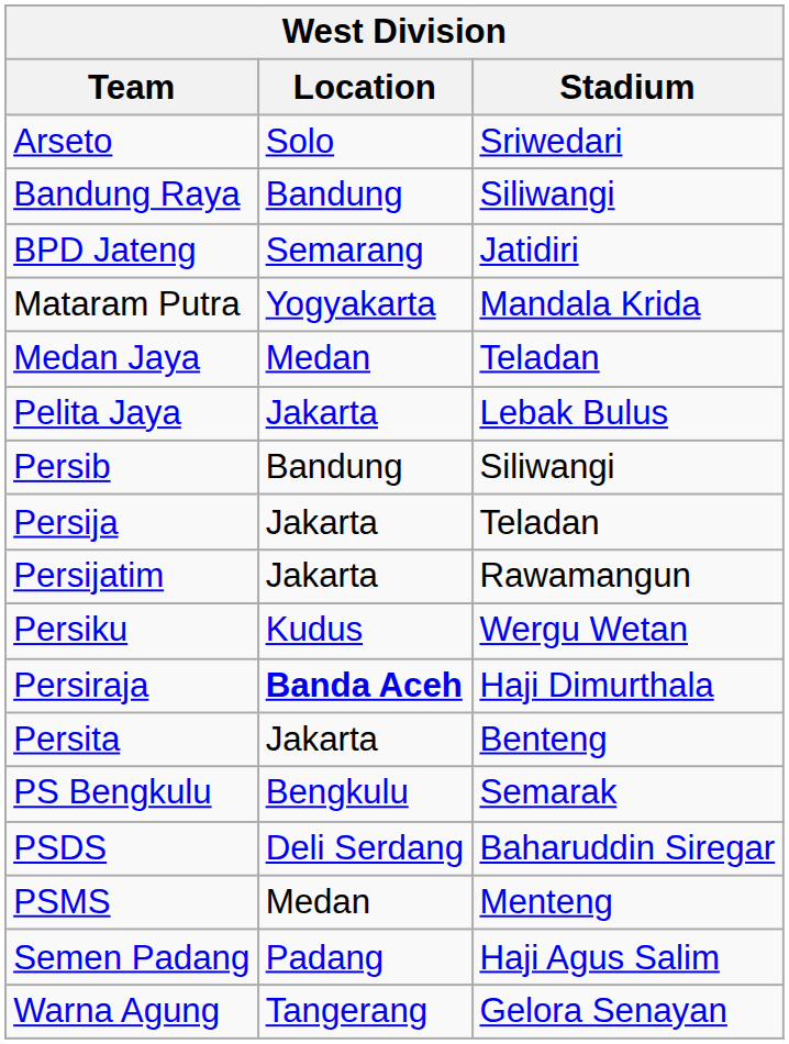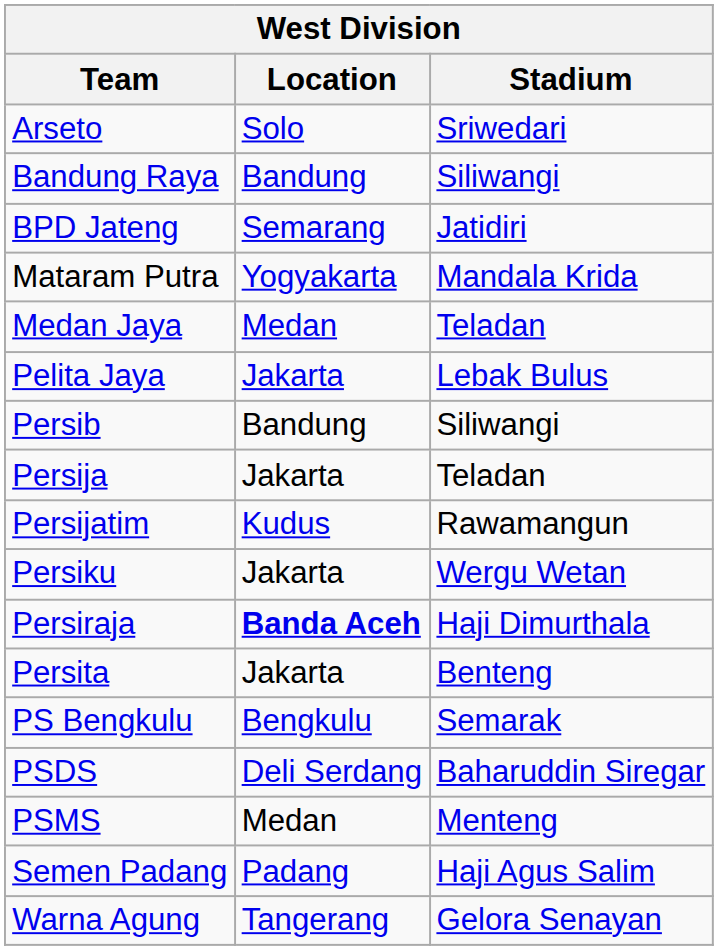Persijatim | Location: Jakarta -> Kudus
Persiku | Location: Kudus -> Jakarta
